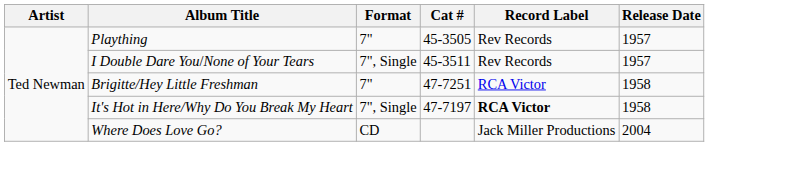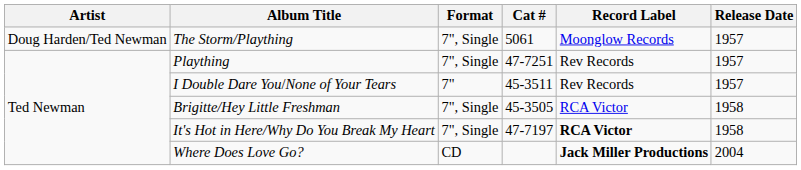+ row: Doug Harden/Ted Newman | The Storm/Plaything | 7", Single | 5061 | Moonglow Records | 1957
Plaything | Format: 7" -> 7", Single
Plaything | Cat #: 45-3505 -> 47-7251
I Double Dare You/None of Your Tears | Format: 7", Single -> 7"
Brigitte/Hey Little Freshman | Format: 7" -> 7", Single
Brigitte/Hey Little Freshman | Cat #: 47-7251 -> 45-3505
Where Does Love Go? | Record Label: normal -> bold
